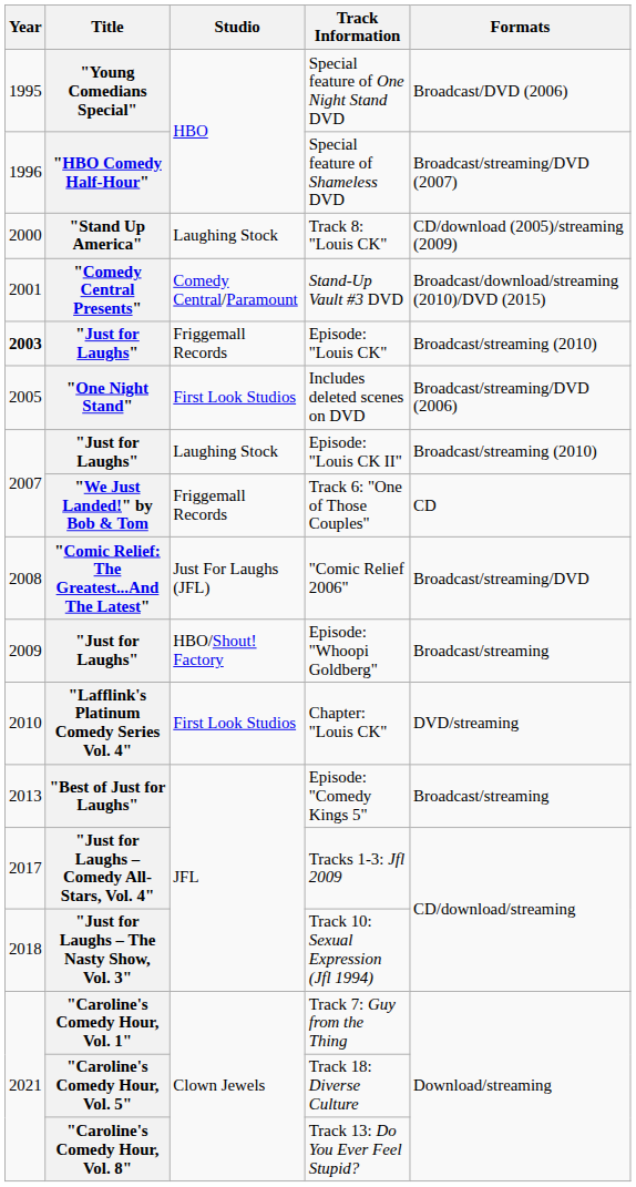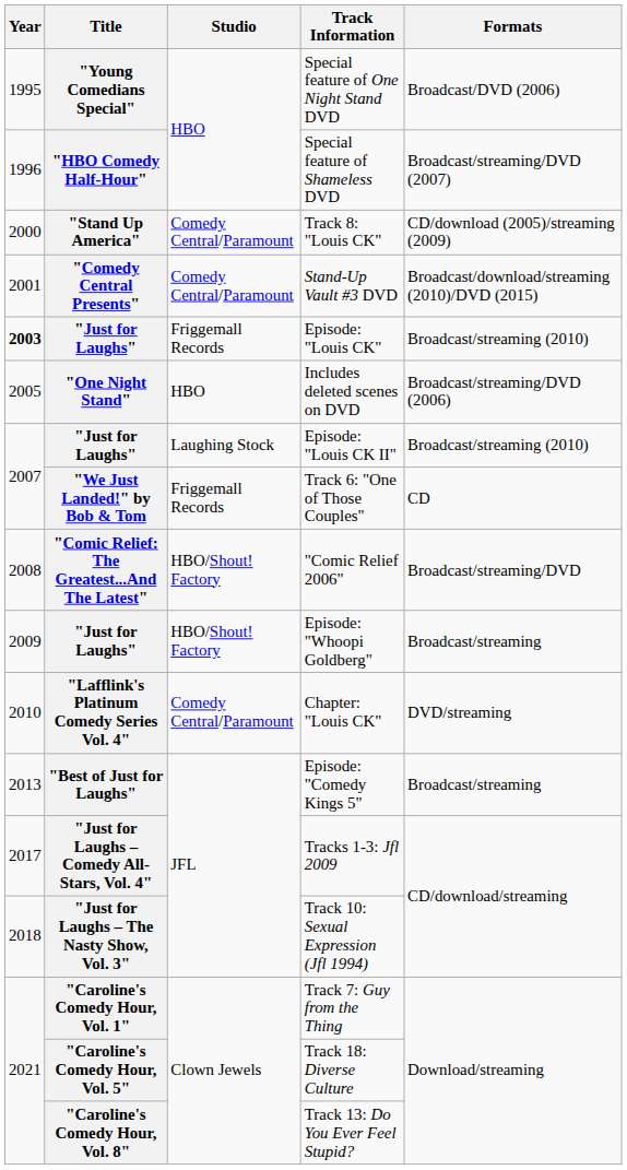Track 8: "Louis CK" | Studio: Laughing Stock -> Comedy Central/Paramount
Includes deleted scenes on DVD | Studio: First Look Studios -> HBO
"Comic Relief 2006" | Studio: Just For Laughs (JFL) -> HBO/Shout! Factory
Chapter: "Louis CK" | Studio: First Look Studios -> Comedy Central/Paramount
